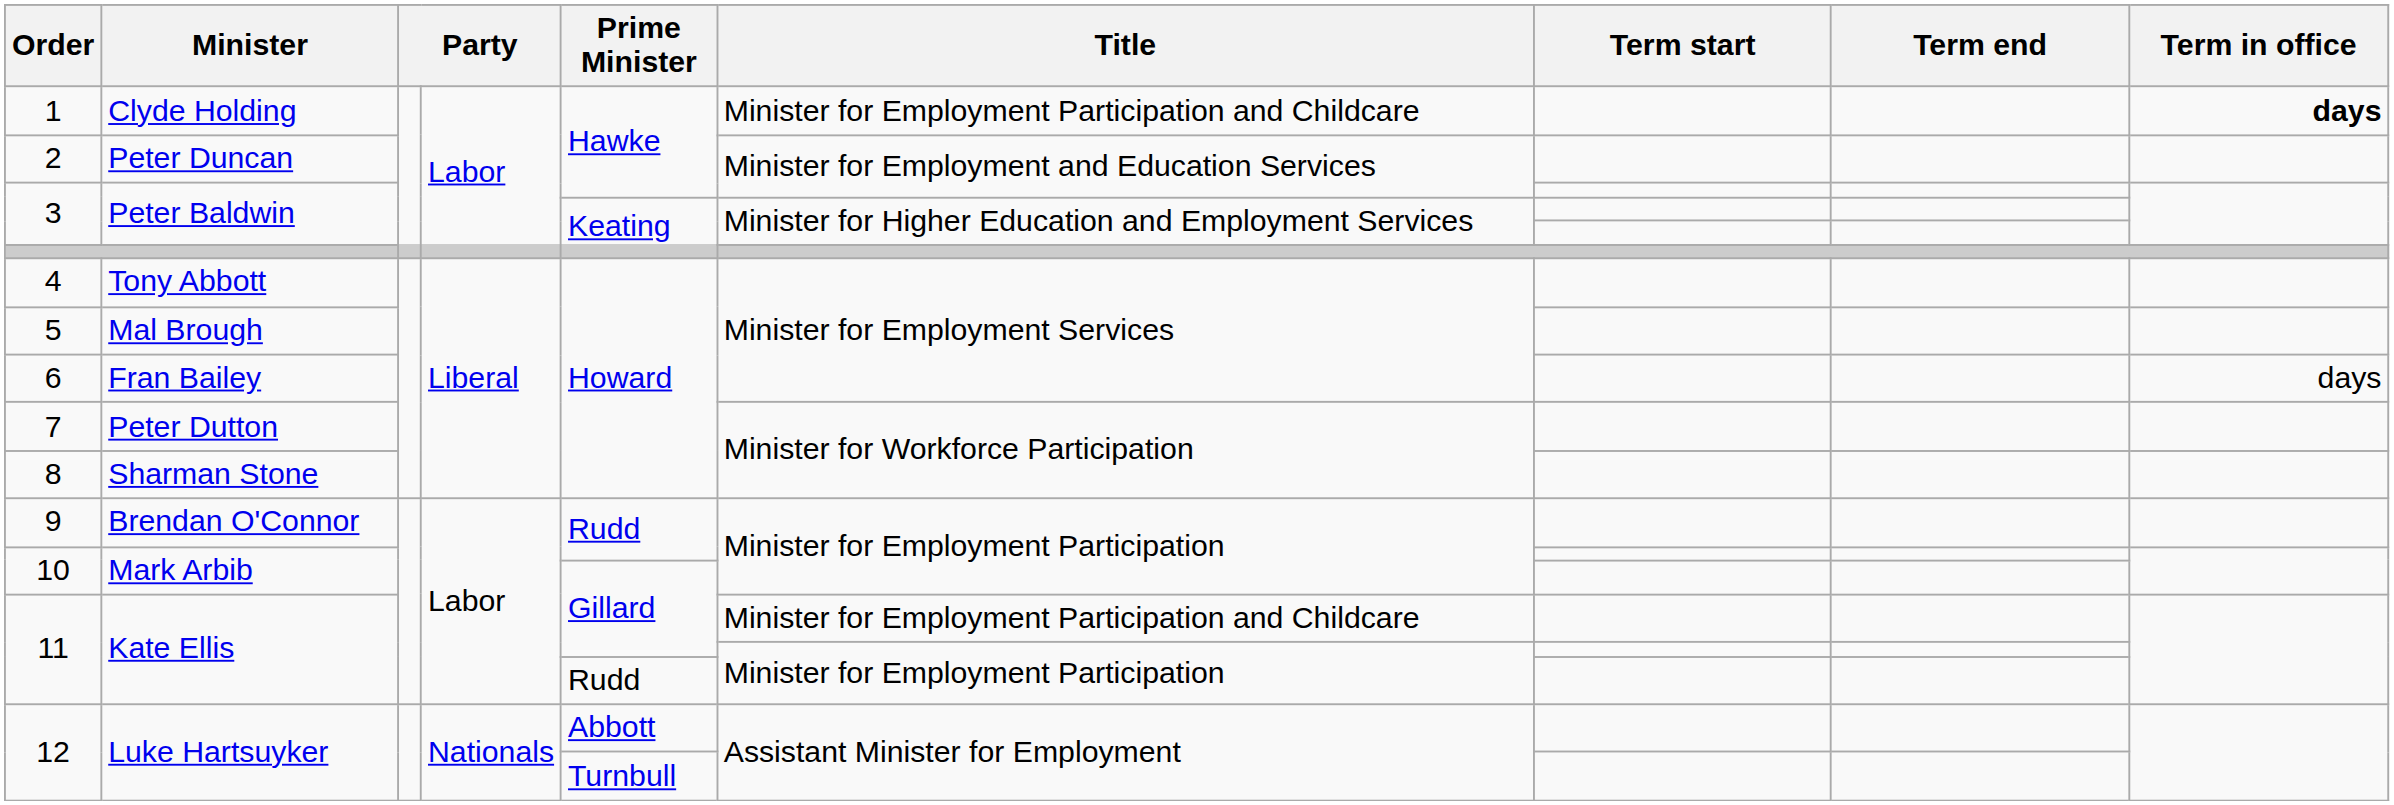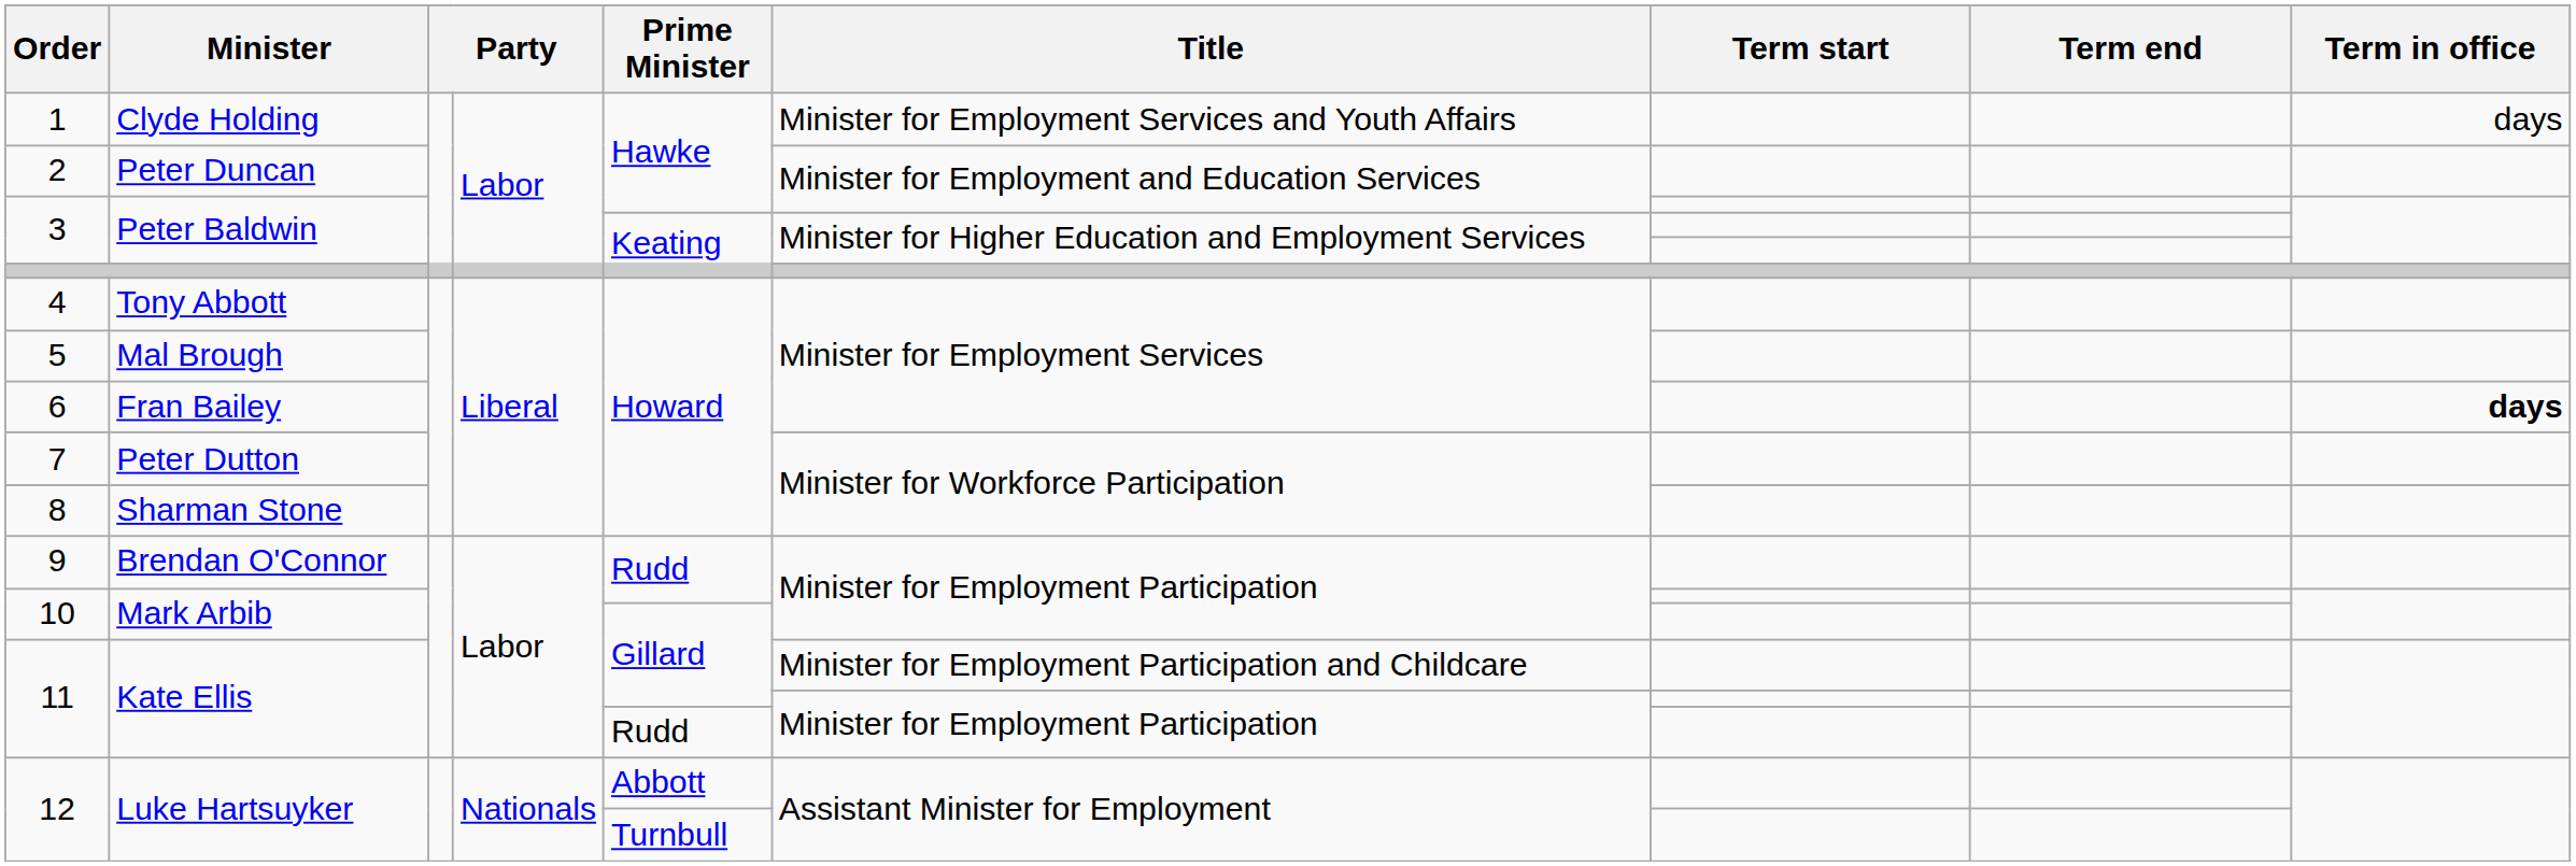1 | Title: Minister for Employment Participation and Childcare -> Minister for Employment Services and Youth Affairs
1 | Term in office: bold -> normal
6 | Term in office: normal -> bold
